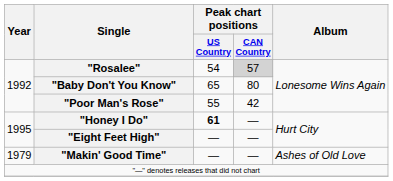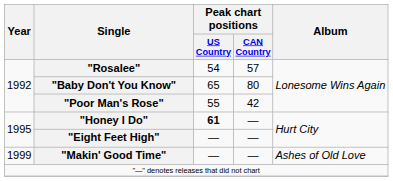"Rosalee" | Peak chart positions / CAN Country: lightgrey background -> no background
"Makin' Good Time" | Year: 1979 -> 1999
